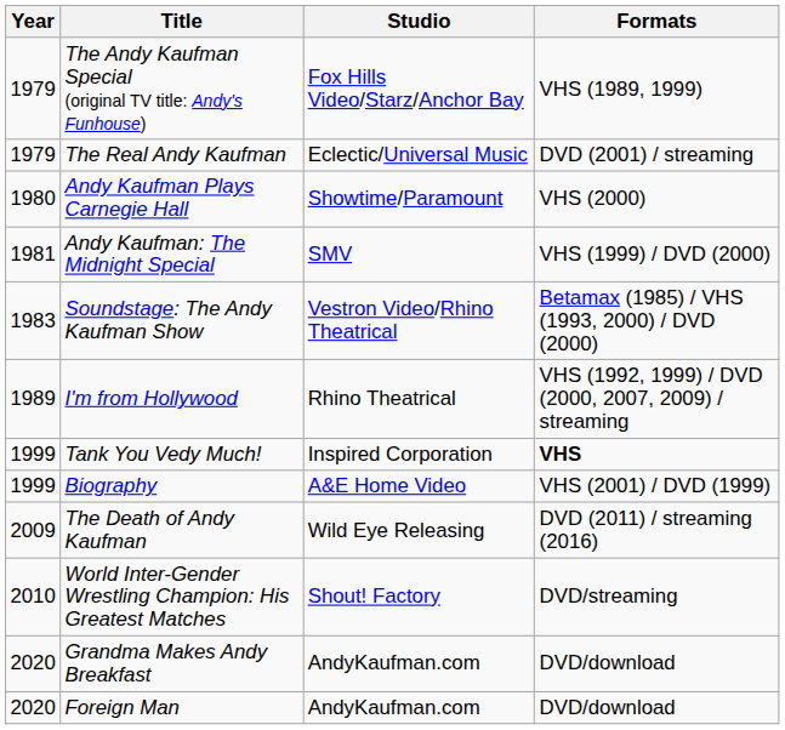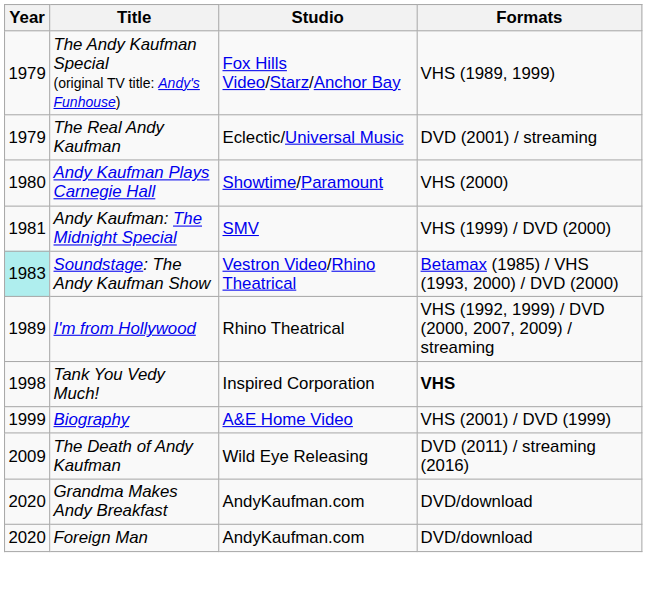Soundstage: The Andy Kaufman Show | Year: no background -> paleturquoise background
Tank You Vedy Much! | Year: 1999 -> 1998
- row: 2010 | World Inter-Gender Wrestling Champion: His Greatest Matches | Shout! Factory | DVD/streaming
